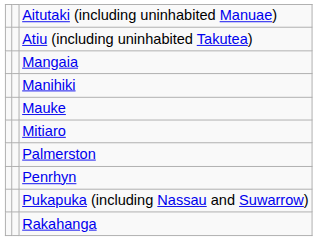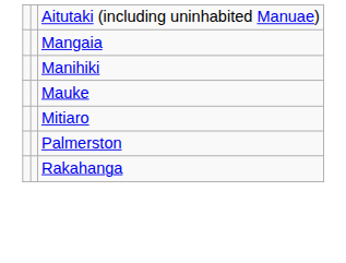- row: Atiu (including uninhabited Takutea)
- row: Penrhyn
- row: Pukapuka (including Nassau and Suwarrow)
